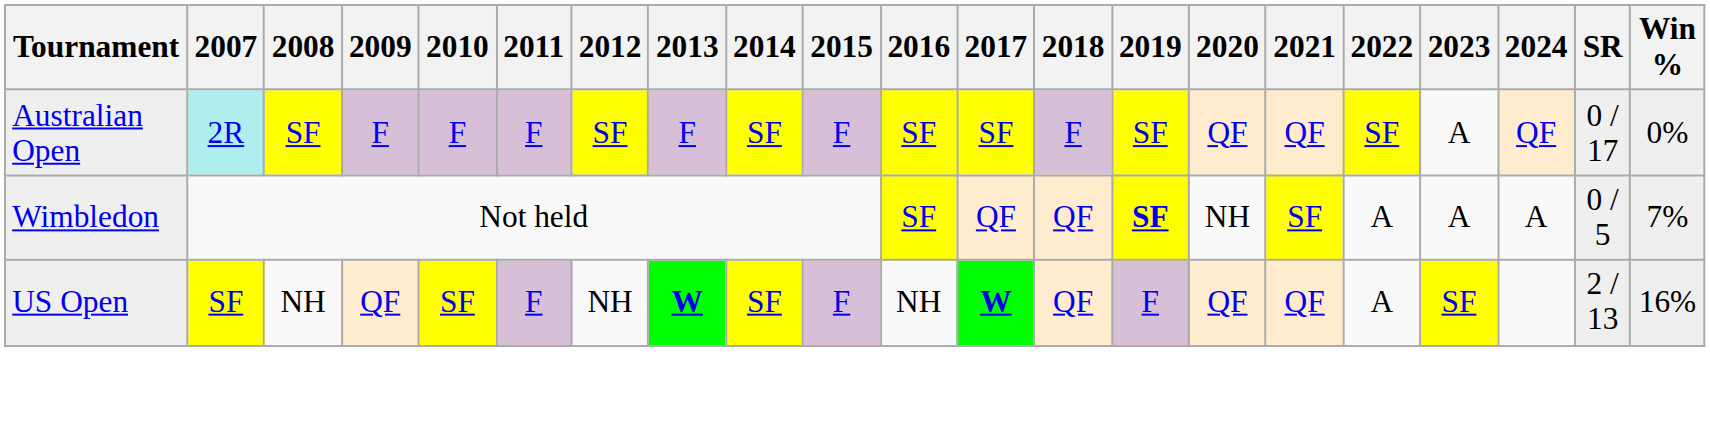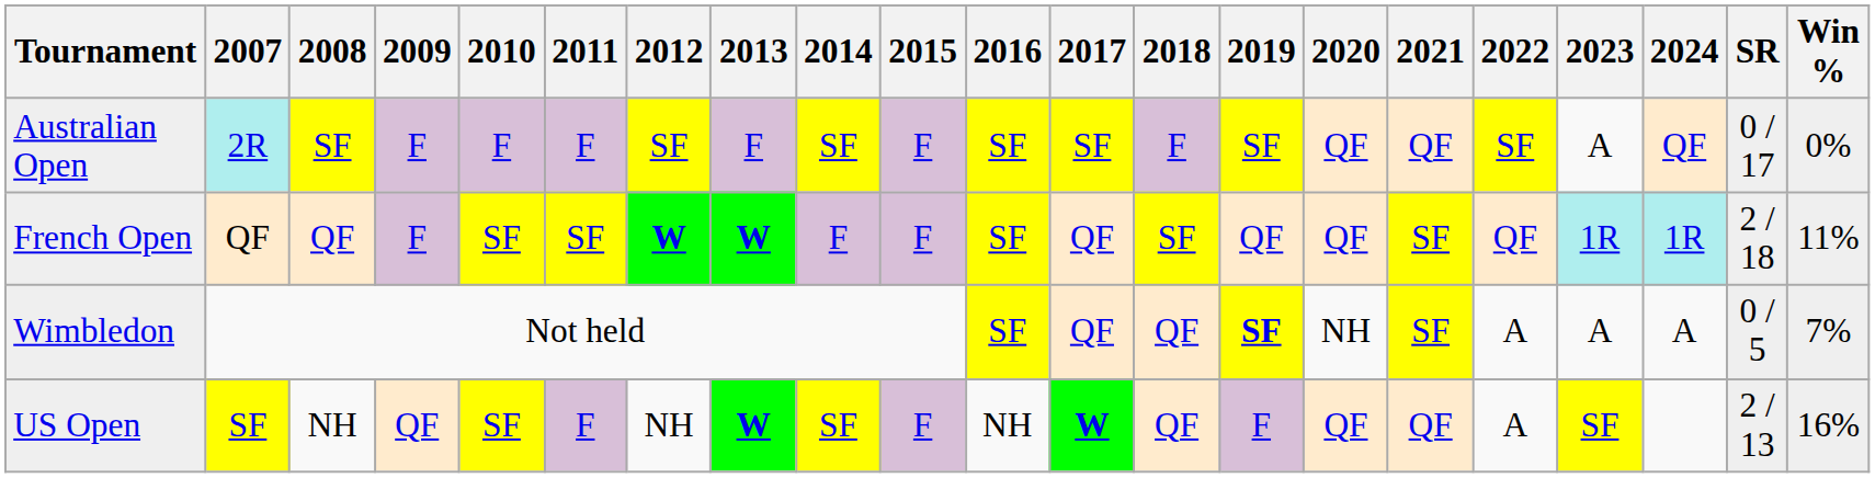+ row: French Open | QF | QF | F | SF | SF | W | W | F | F | SF | QF | SF | QF | QF | SF | QF | 1R | 1R | 2 / 18 | 11%
